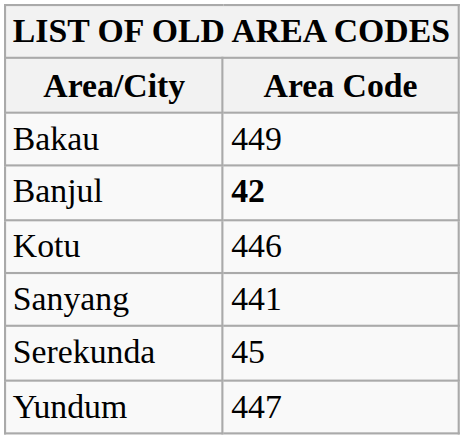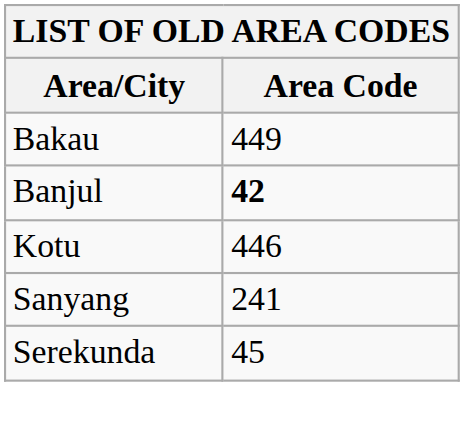Sanyang | Area Code: 441 -> 241
- row: Yundum | 447
